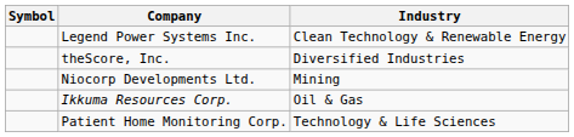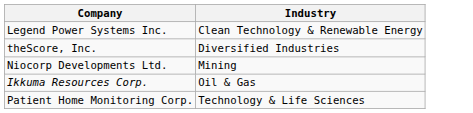- column: Symbol
